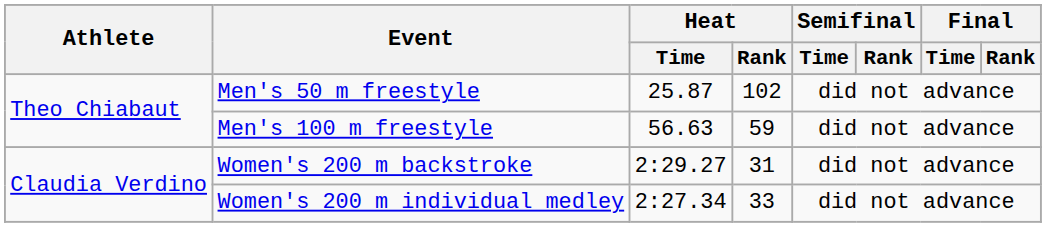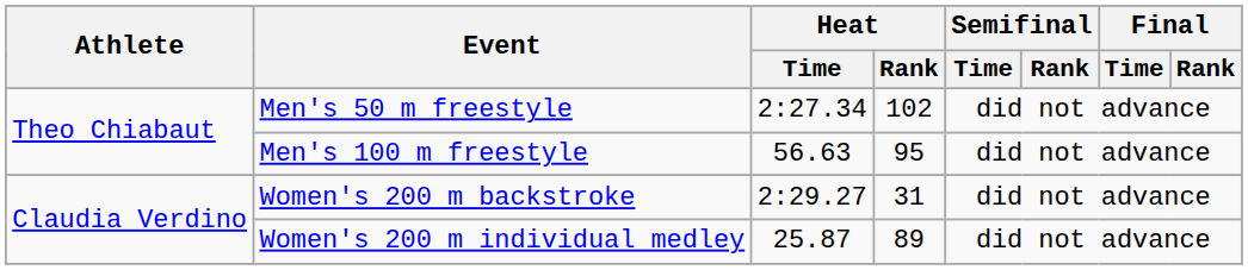Men's 50 m freestyle | Heat / Time: 25.87 -> 2:27.34
Men's 100 m freestyle | Heat / Rank: 59 -> 95
Women's 200 m individual medley | Heat / Time: 2:27.34 -> 25.87
Women's 200 m individual medley | Heat / Rank: 33 -> 89
